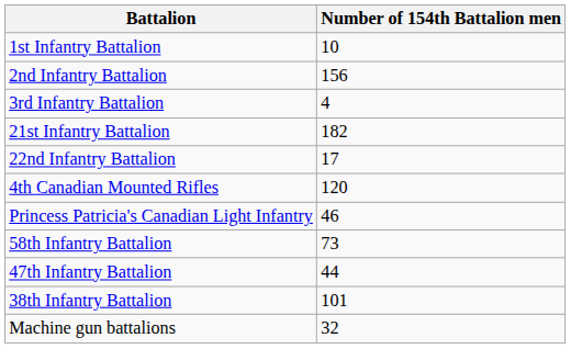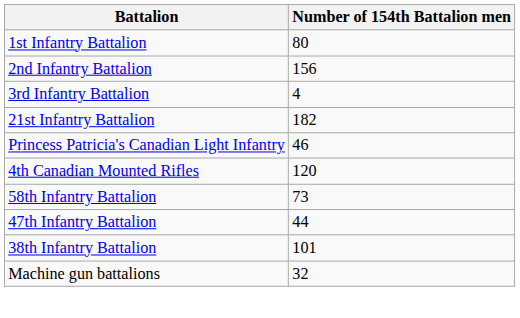1st Infantry Battalion | Number of 154th Battalion men: 10 -> 80
- row: 22nd Infantry Battalion | 17
rows swapped: Princess Patricia's Canadian Light Infantry <-> 4th Canadian Mounted Rifles
